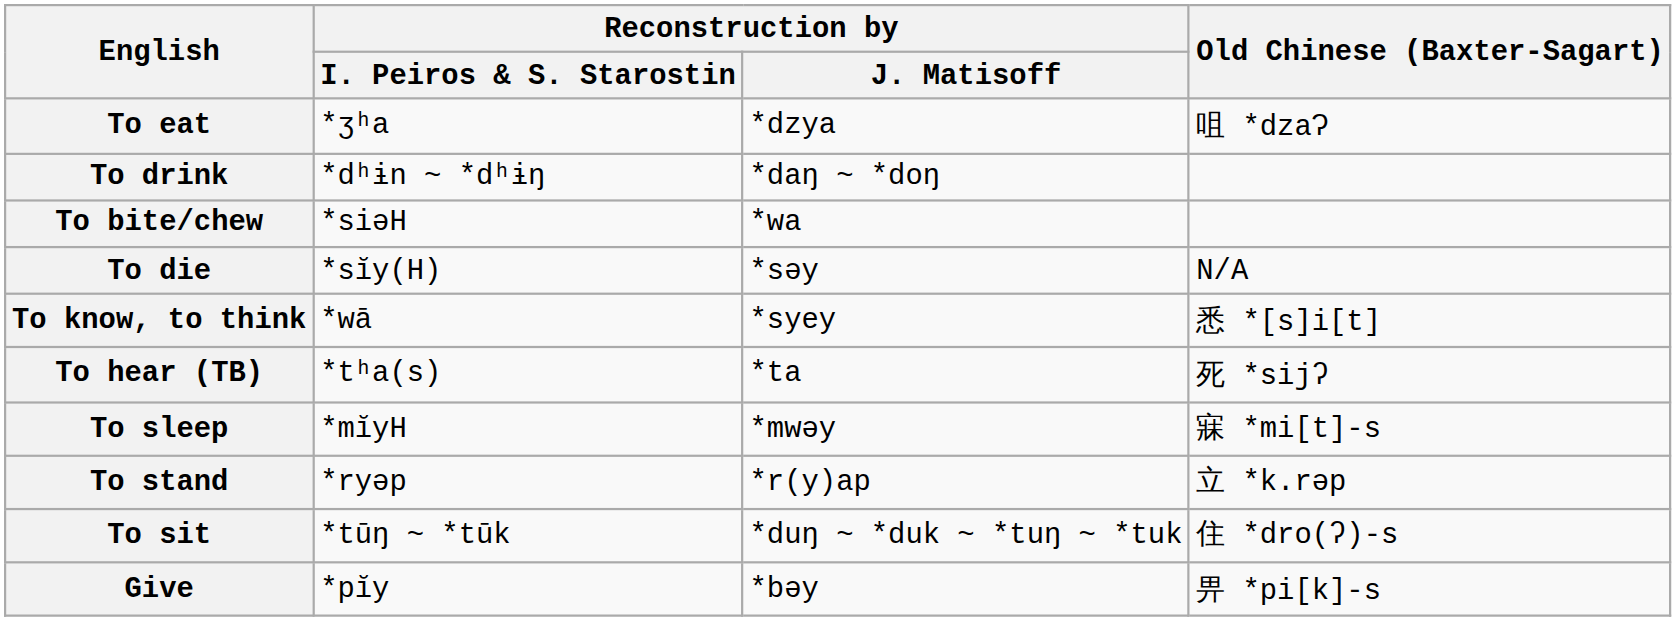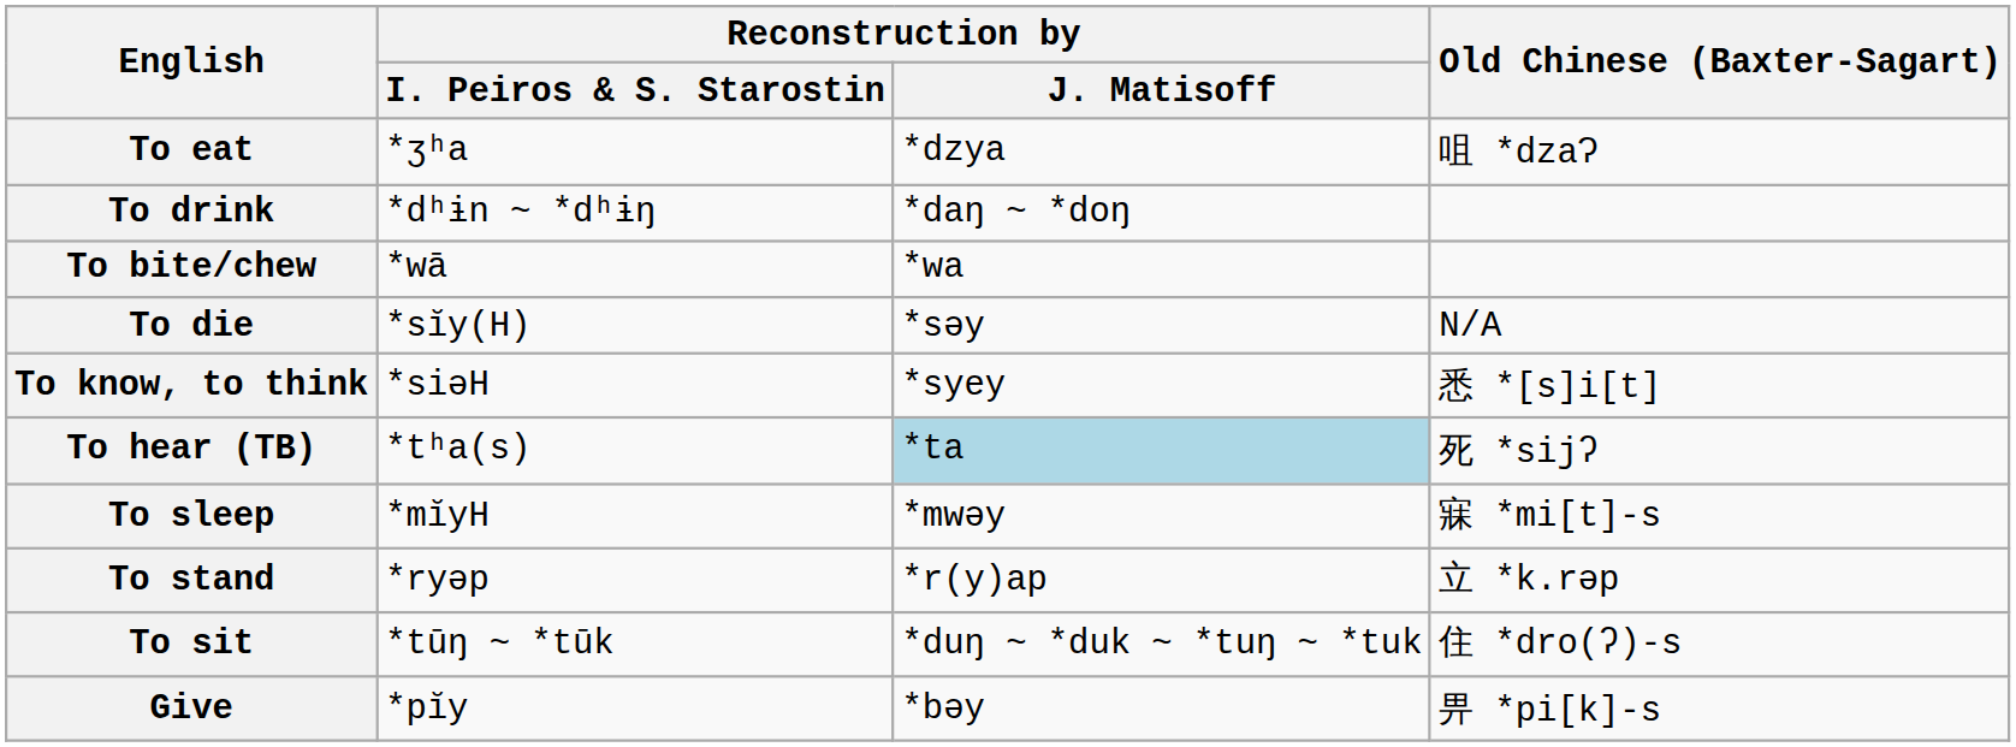To bite/chew | Reconstruction by / I. Peiros & S. Starostin: *siǝH -> *wā
To know, to think | Reconstruction by / I. Peiros & S. Starostin: *wā -> *siǝH
To hear (TB) | Reconstruction by / J. Matisoff: no background -> lightblue background
